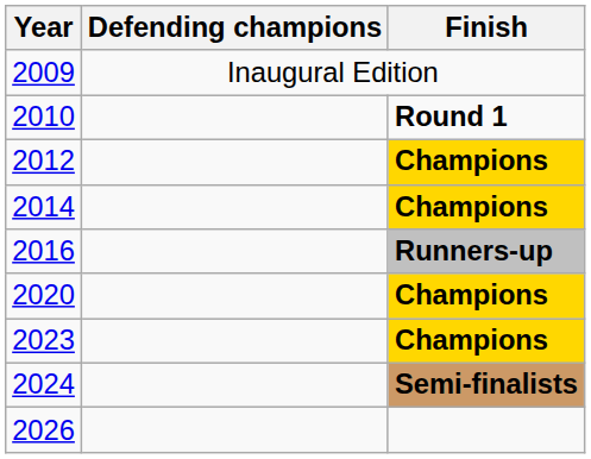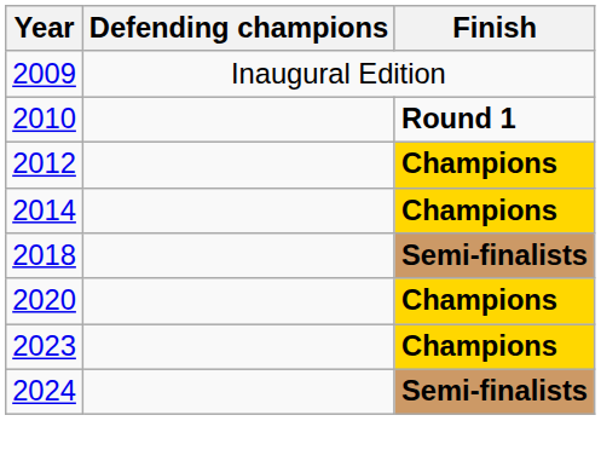- row: 2016 | Runners-up
+ row: 2018 | Semi-finalists
- row: 2026
